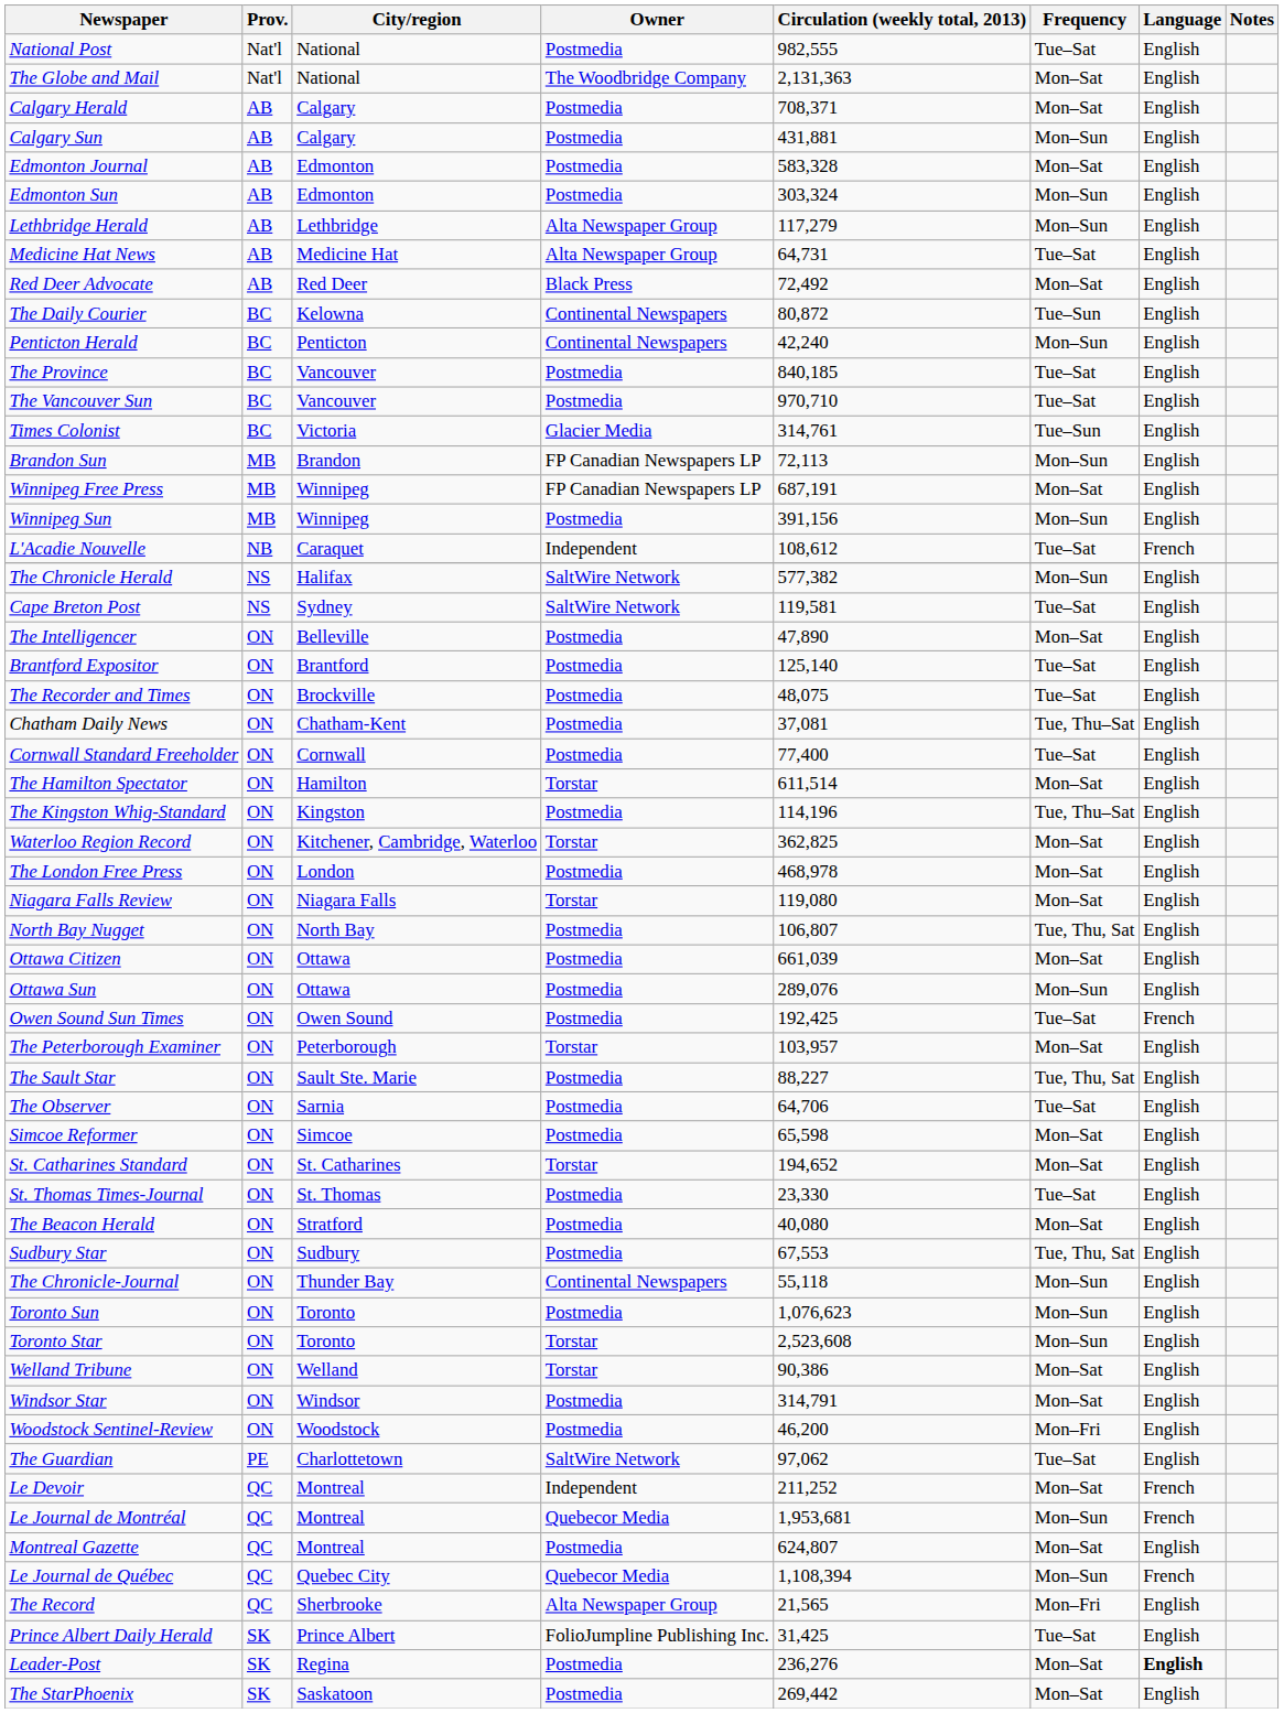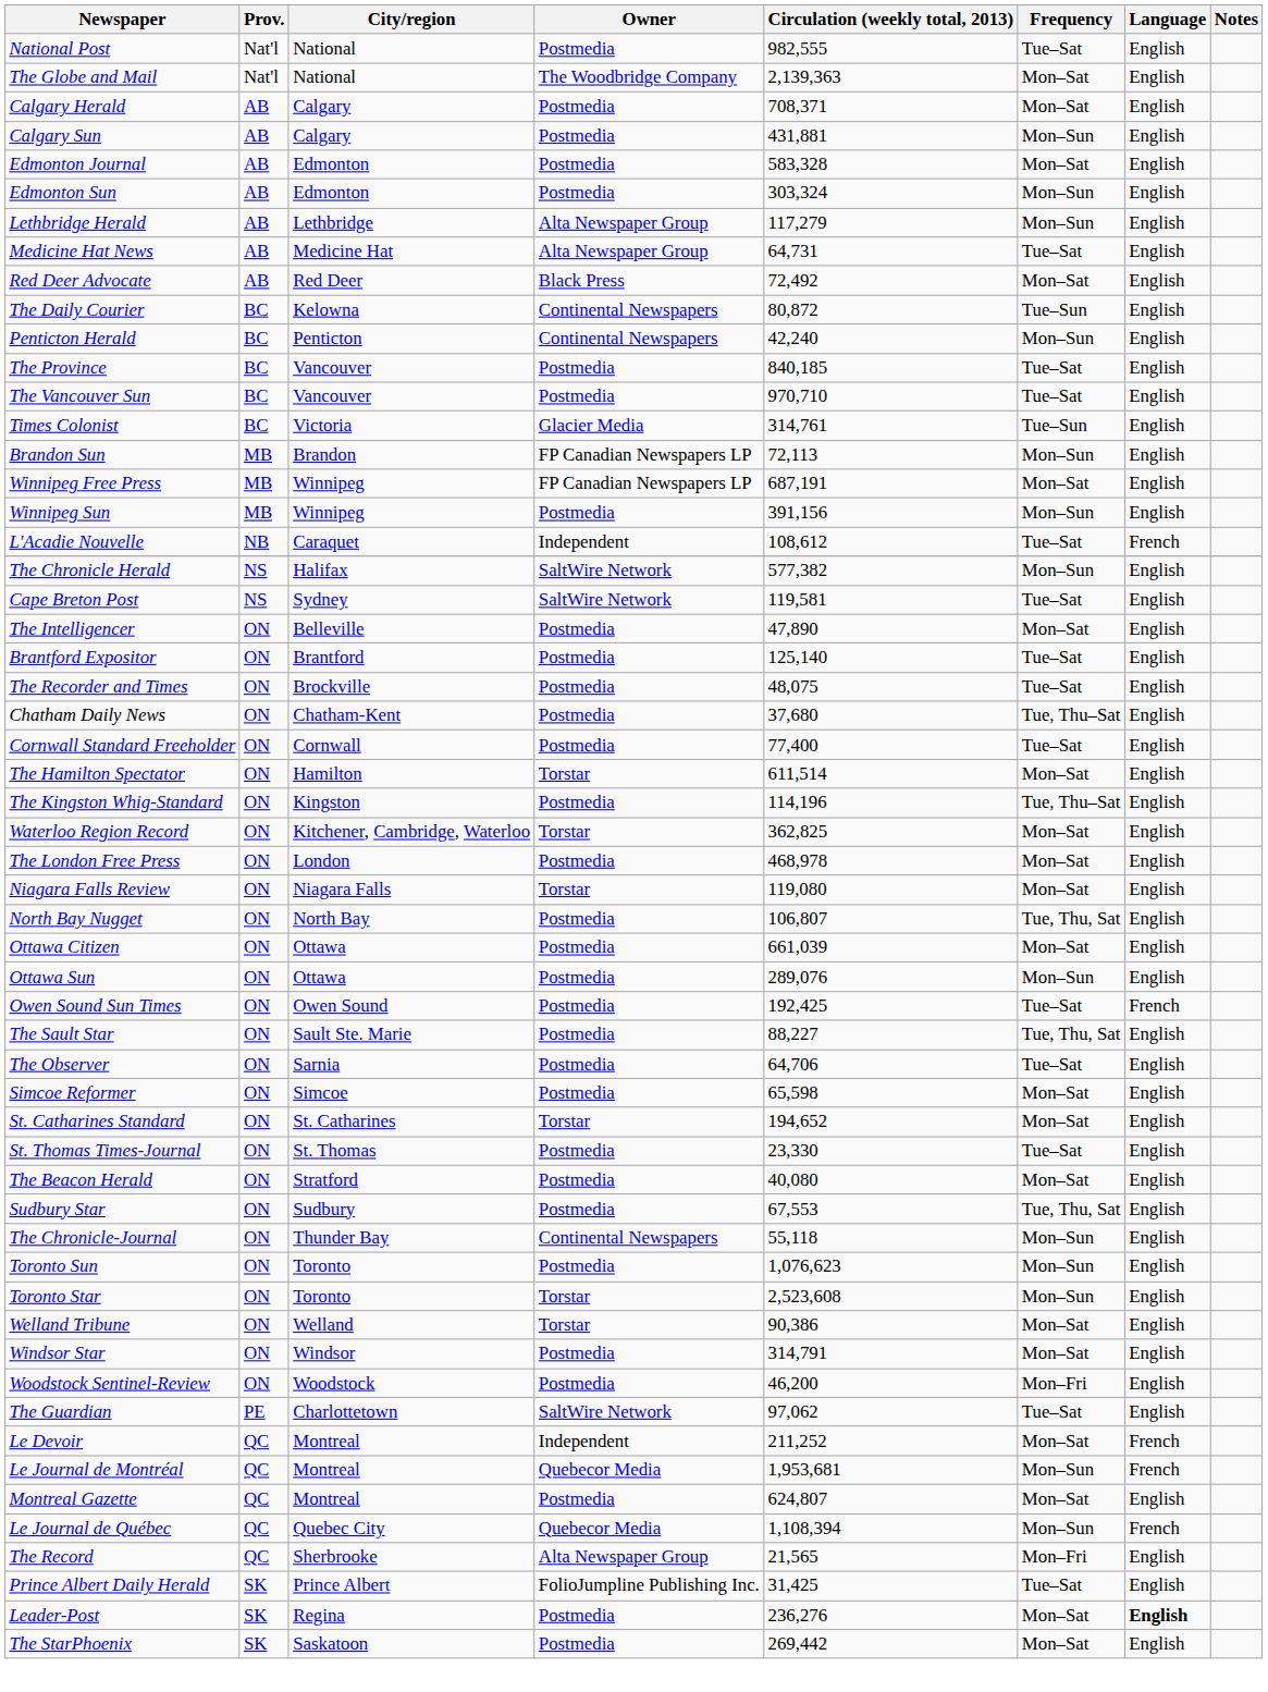The Globe and Mail | Circulation (weekly total, 2013): 2,131,363 -> 2,139,363
Chatham Daily News | Circulation (weekly total, 2013): 37,081 -> 37,680
- row: The Peterborough Examiner | ON | Peterborough | Torstar | 103,957 | Mon–Sat | English
